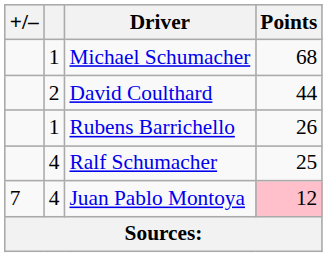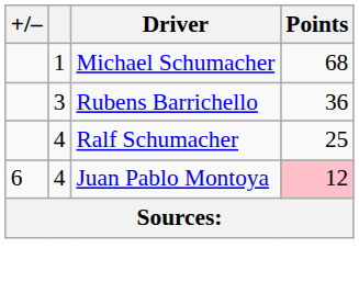- row: 2 | David Coulthard | 44
Rubens Barrichello | column 2: 1 -> 3
Rubens Barrichello | Points: 26 -> 36
Juan Pablo Montoya | +/–: 7 -> 6
